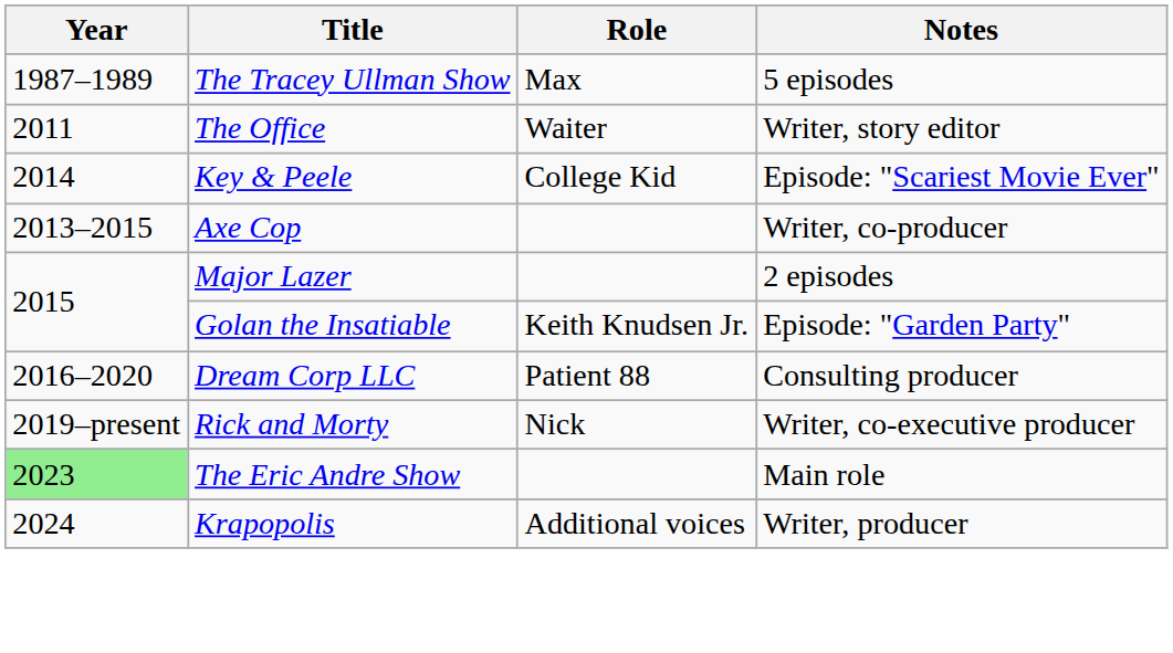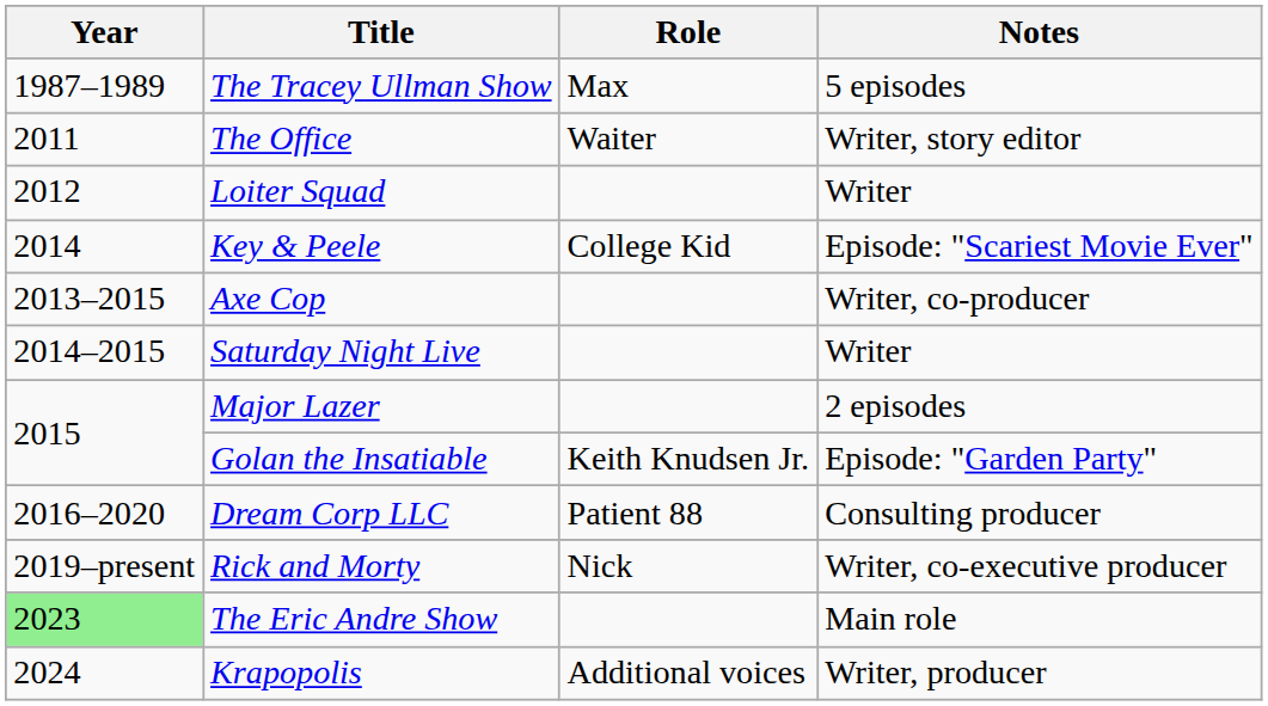+ row: 2012 | Loiter Squad | Writer
+ row: 2014–2015 | Saturday Night Live | Writer
